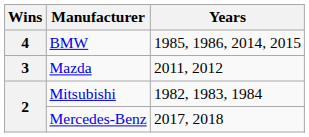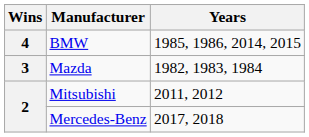Mazda | Years: 2011, 2012 -> 1982, 1983, 1984
Mitsubishi | Years: 1982, 1983, 1984 -> 2011, 2012
